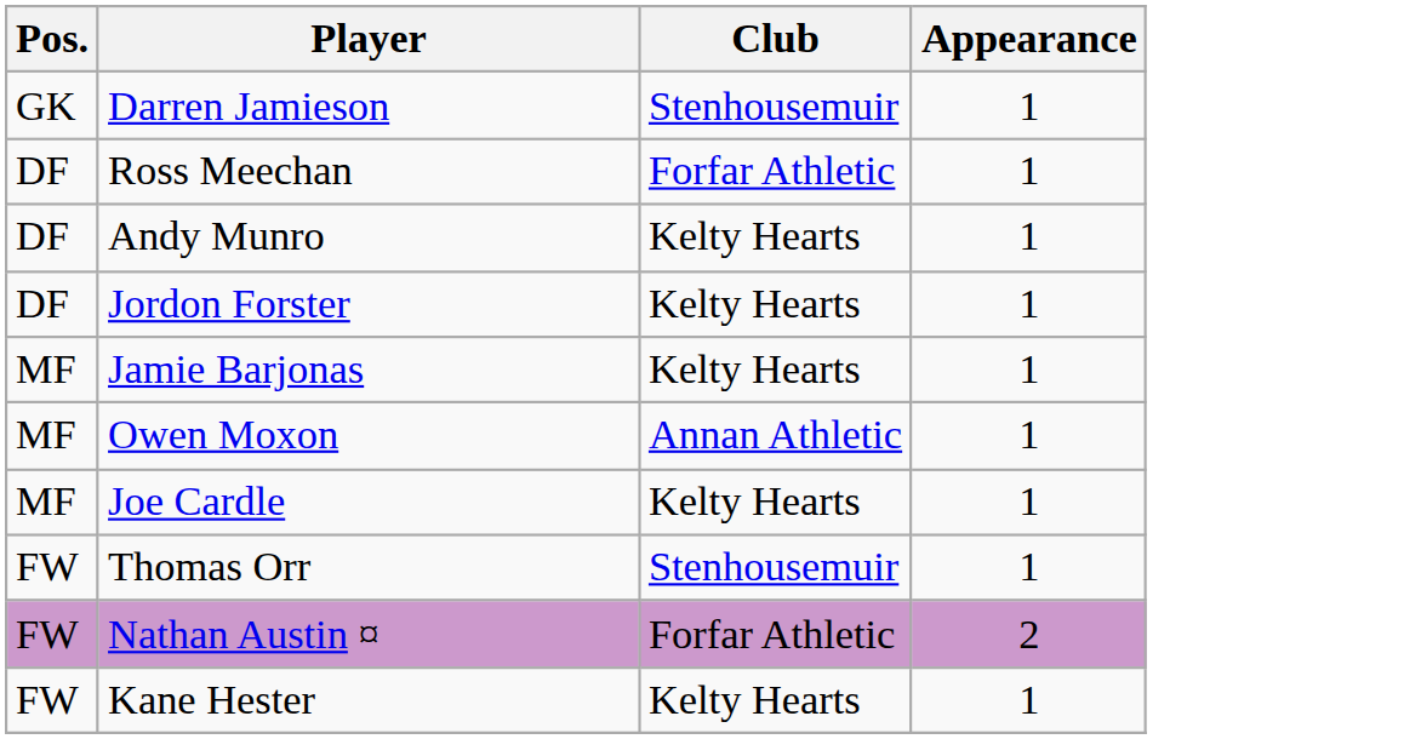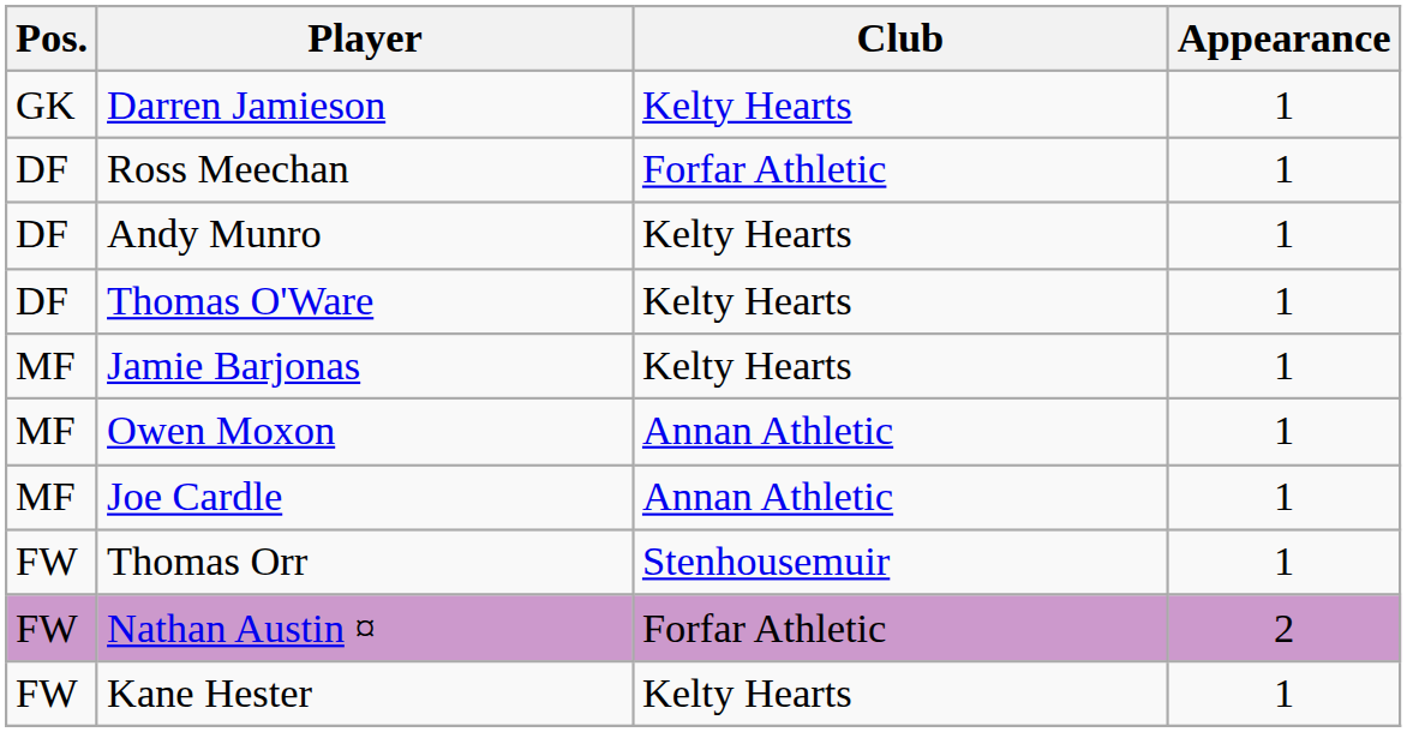Darren Jamieson | Club: Stenhousemuir -> Kelty Hearts
+ row: DF | Thomas O'Ware | Kelty Hearts | 1
- row: DF | Jordon Forster | Kelty Hearts | 1
Joe Cardle | Club: Kelty Hearts -> Annan Athletic
